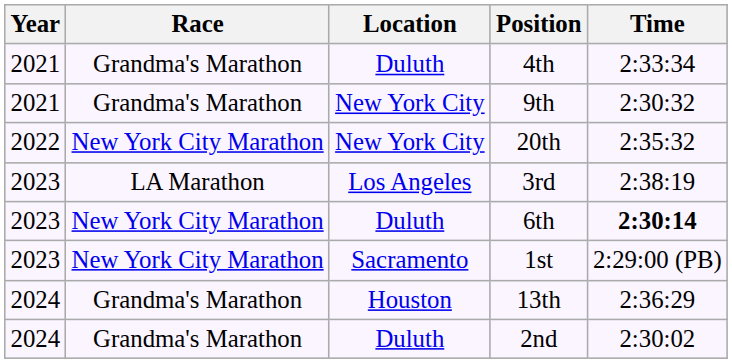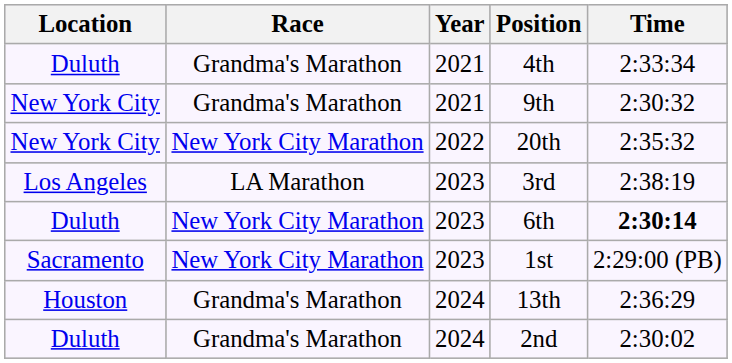columns swapped: Year <-> Location
